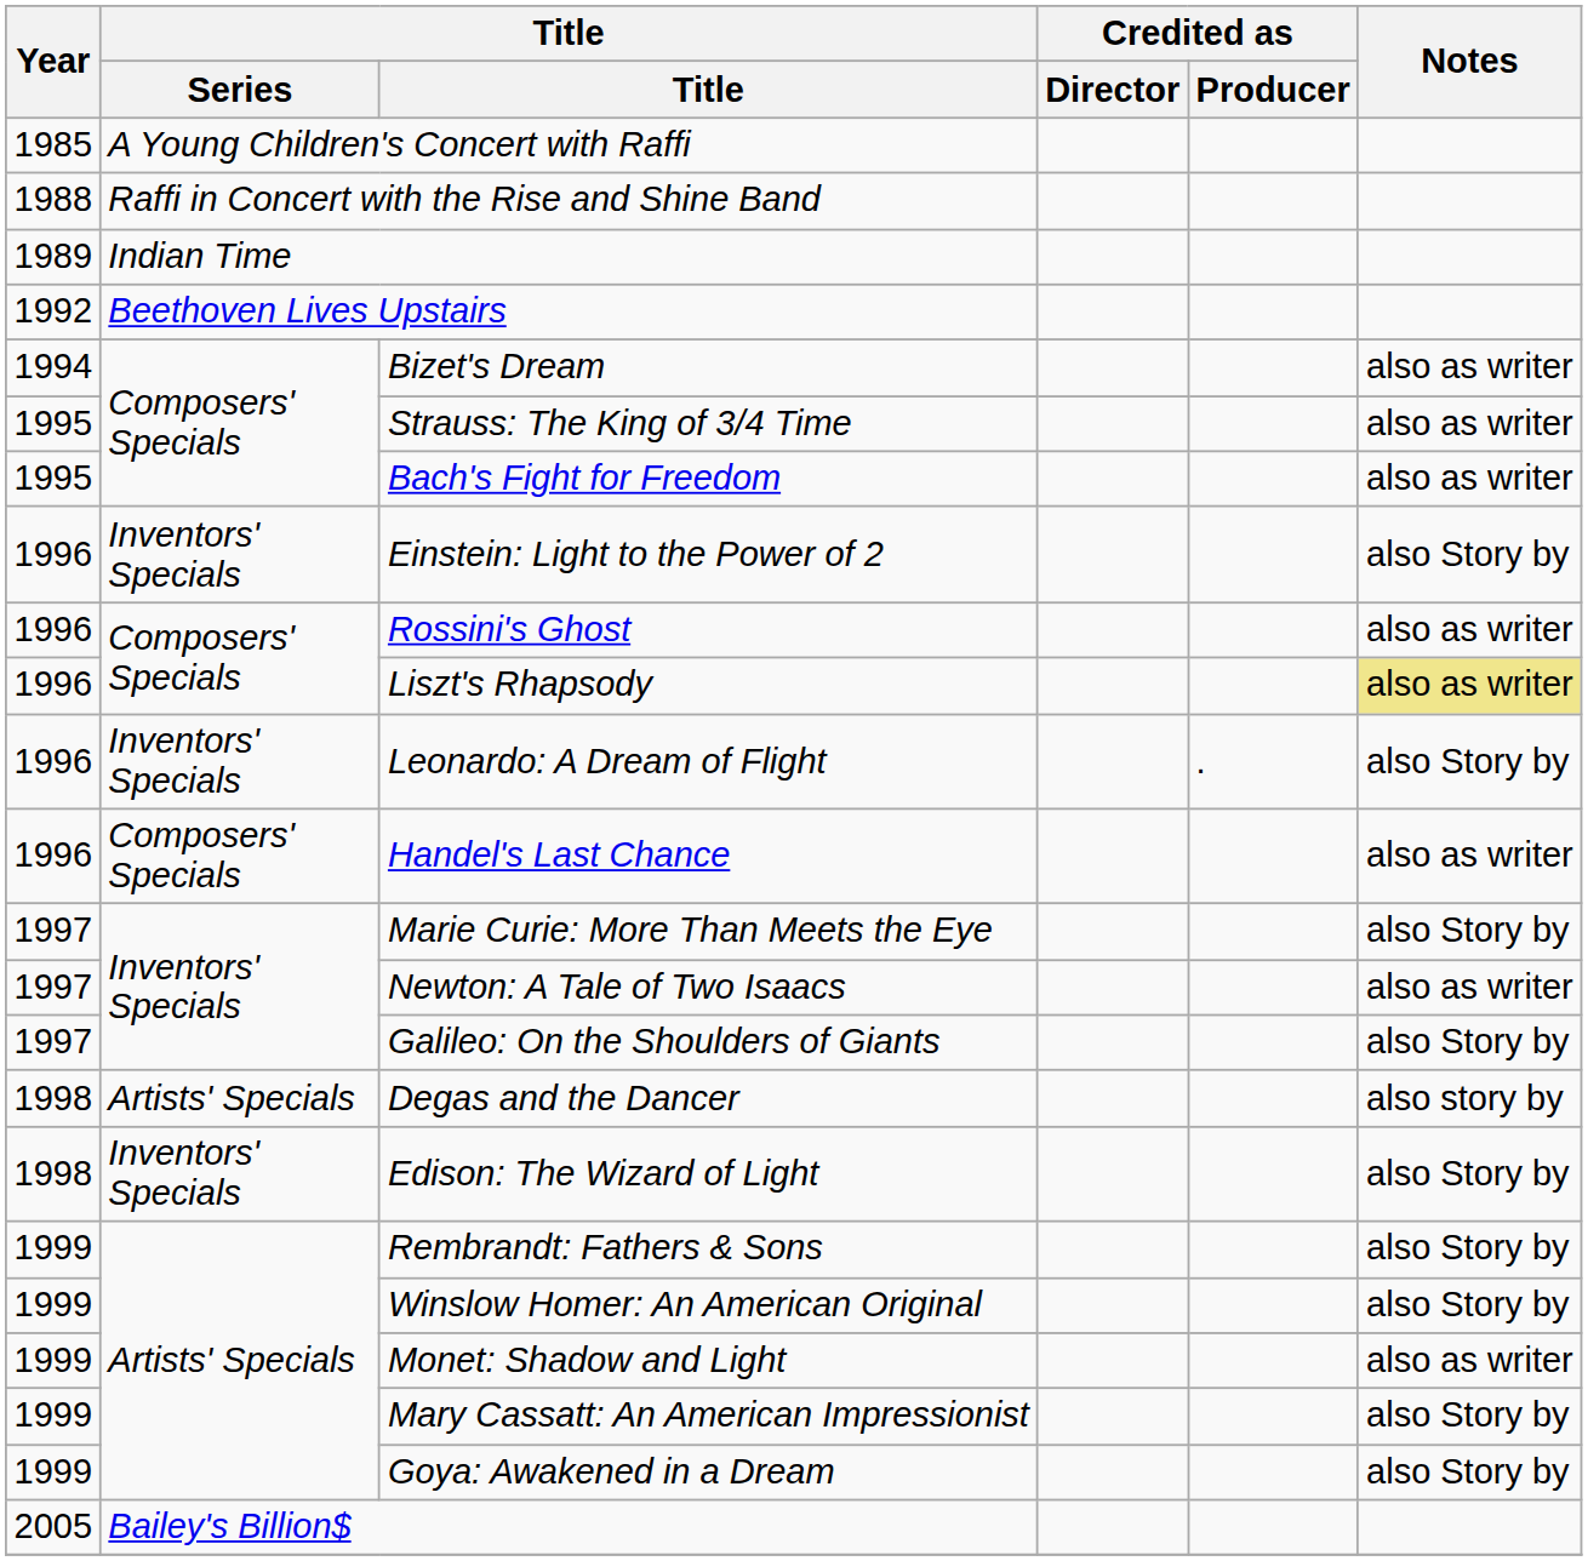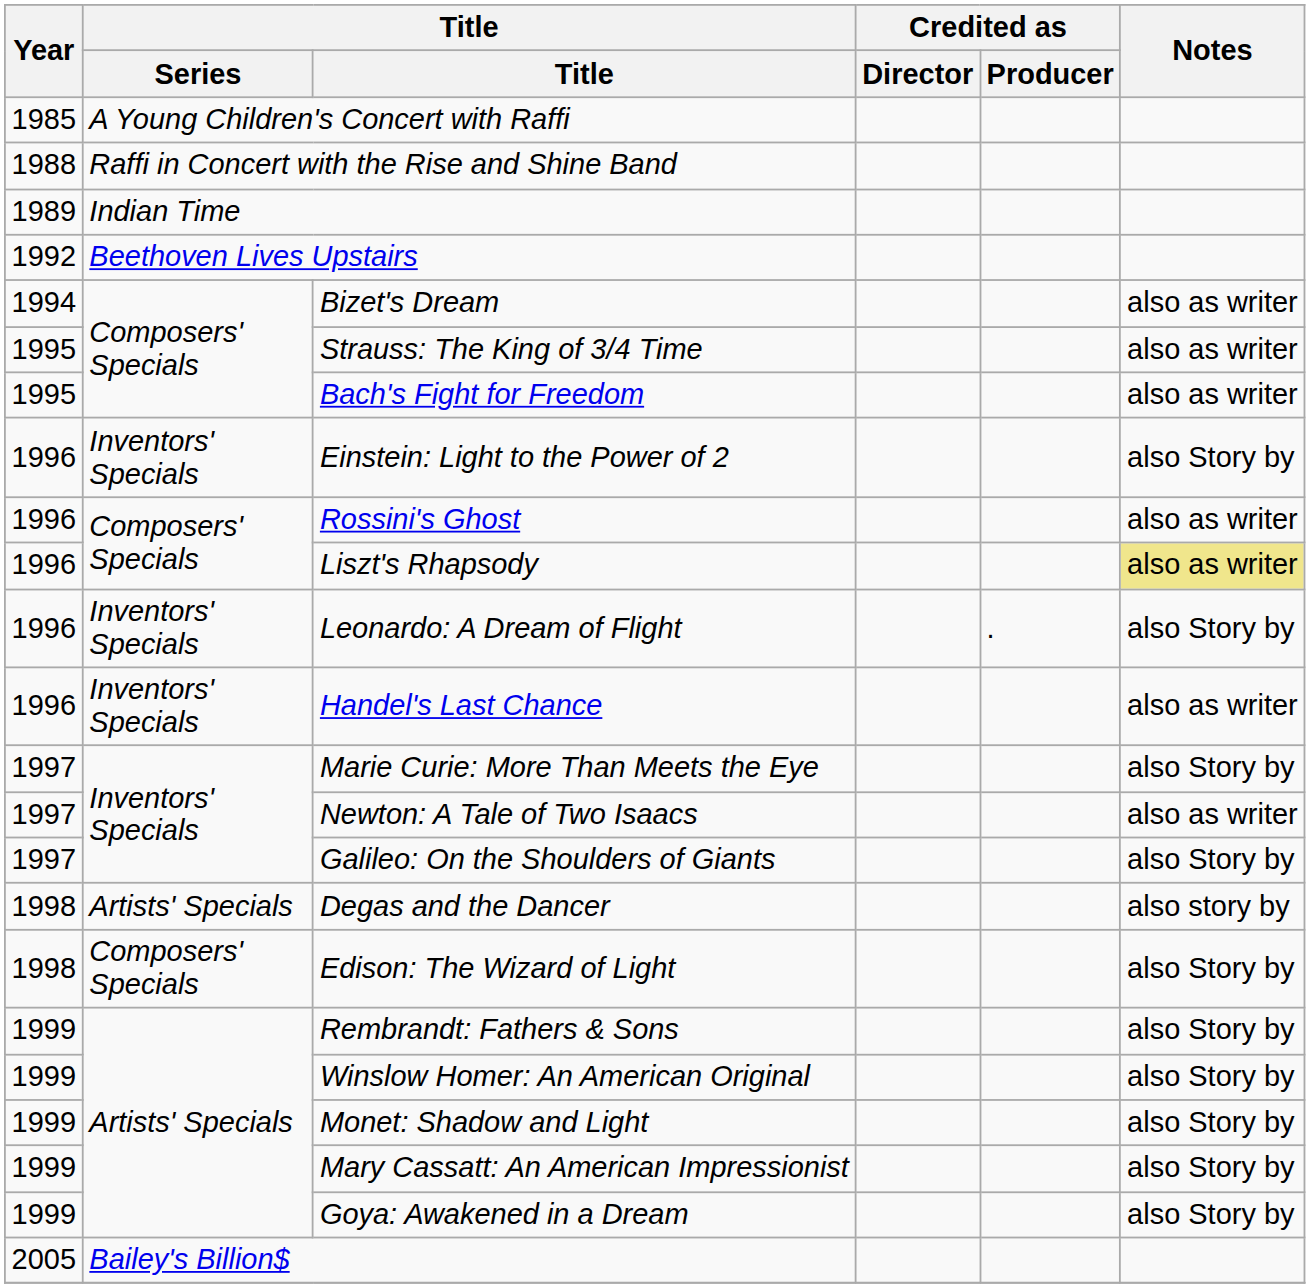Handel's Last Chance | Title / Series: Composers' Specials -> Inventors' Specials
Edison: The Wizard of Light | Title / Series: Inventors' Specials -> Composers' Specials
Monet: Shadow and Light | Notes: also as writer -> also Story by
